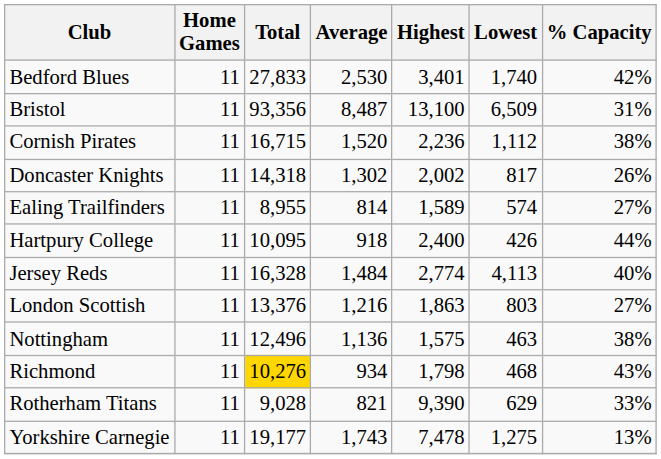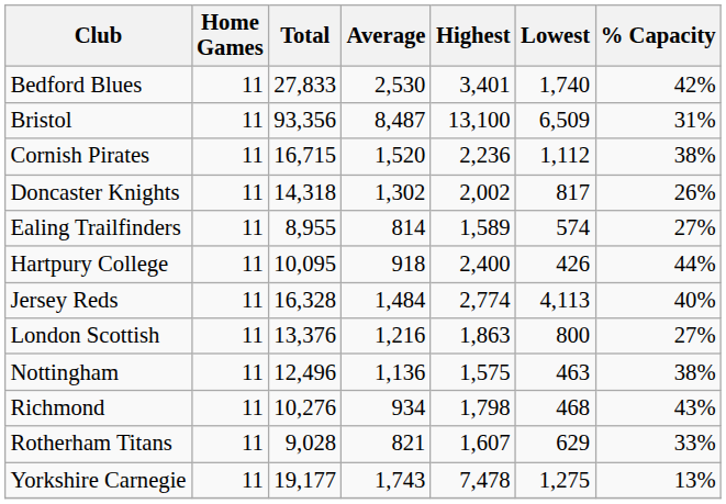London Scottish | Lowest: 803 -> 800
Richmond | Total: gold background -> no background
Rotherham Titans | Highest: 9,390 -> 1,607
